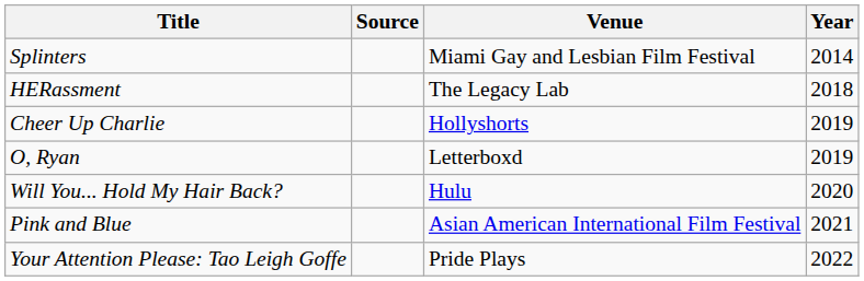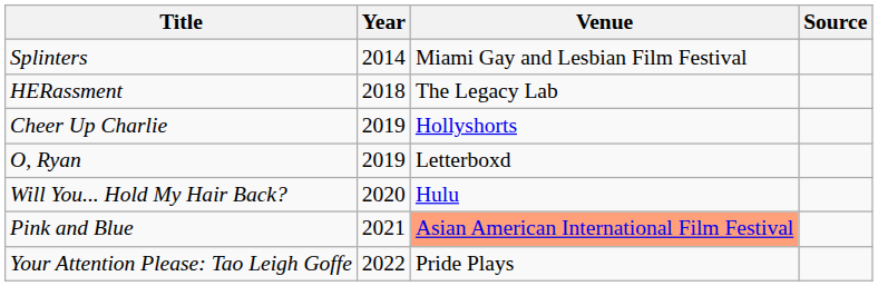columns swapped: Year <-> Source
Pink and Blue | Venue: no background -> lightsalmon background
